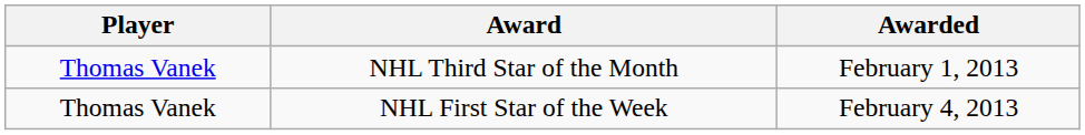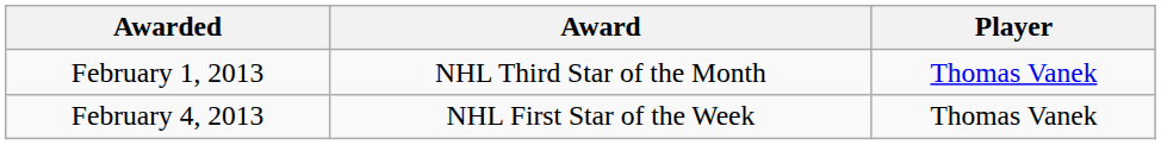columns swapped: Player <-> Awarded
